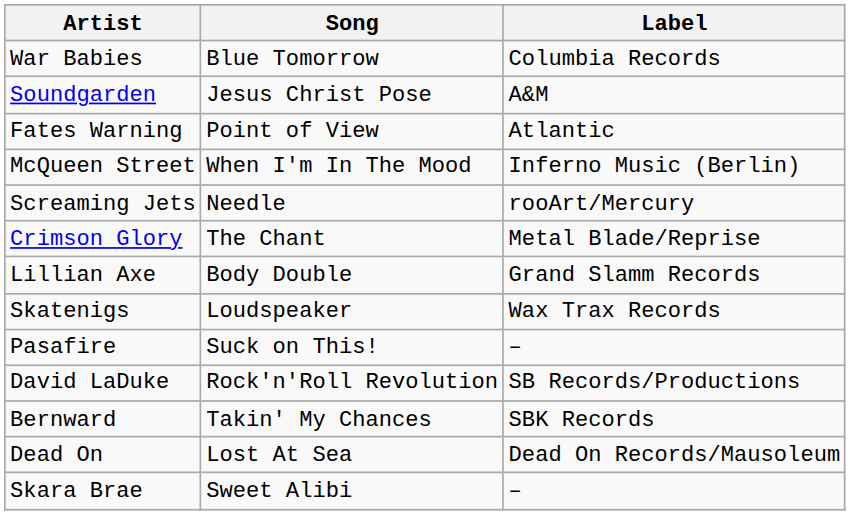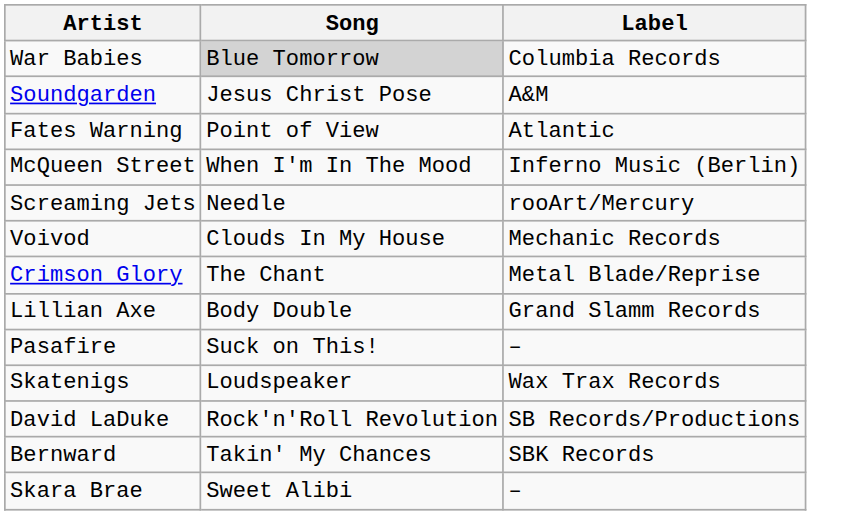War Babies | Song: no background -> lightgrey background
+ row: Voivod | Clouds In My House | Mechanic Records
rows swapped: Skatenigs <-> Pasafire
- row: Dead On | Lost At Sea | Dead On Records/Mausoleum
